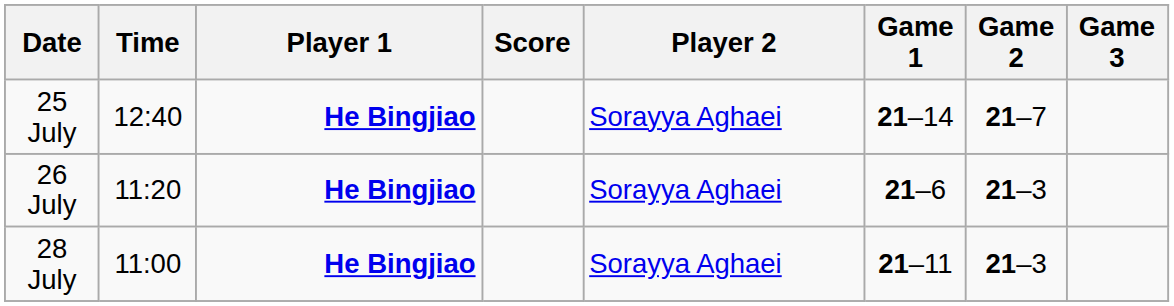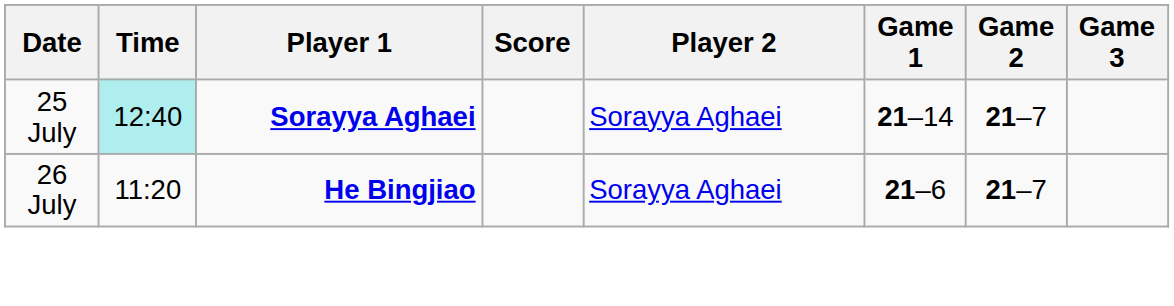25 July | Time: no background -> paleturquoise background
25 July | Player 1: He Bingjiao -> Sorayya Aghaei
26 July | Game 2: 21–3 -> 21–7
- row: 28 July | 11:00 | He Bingjiao | Sorayya Aghaei | 21–11 | 21–3
